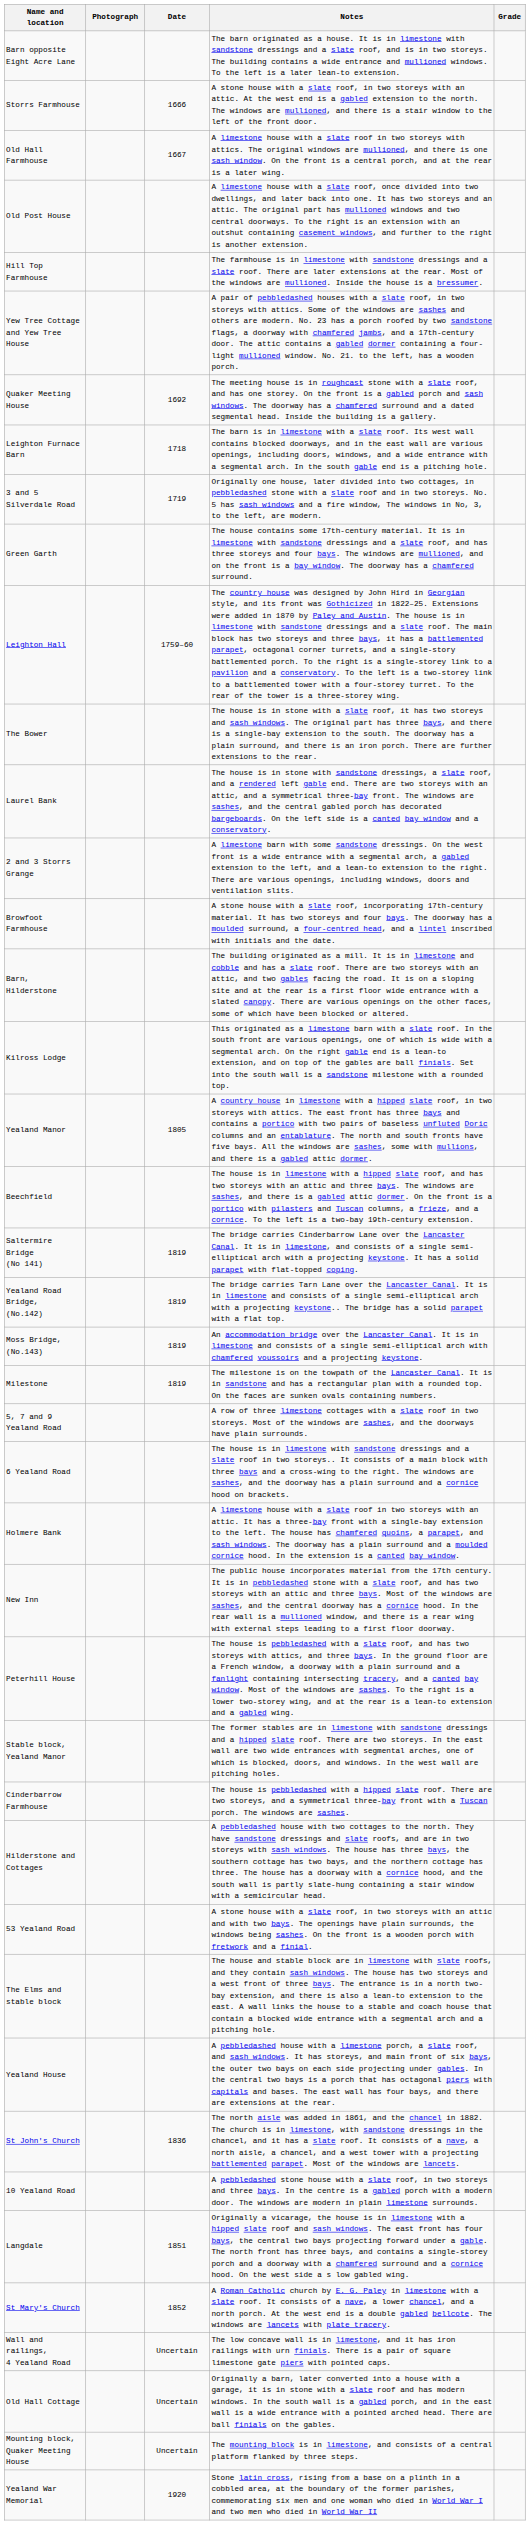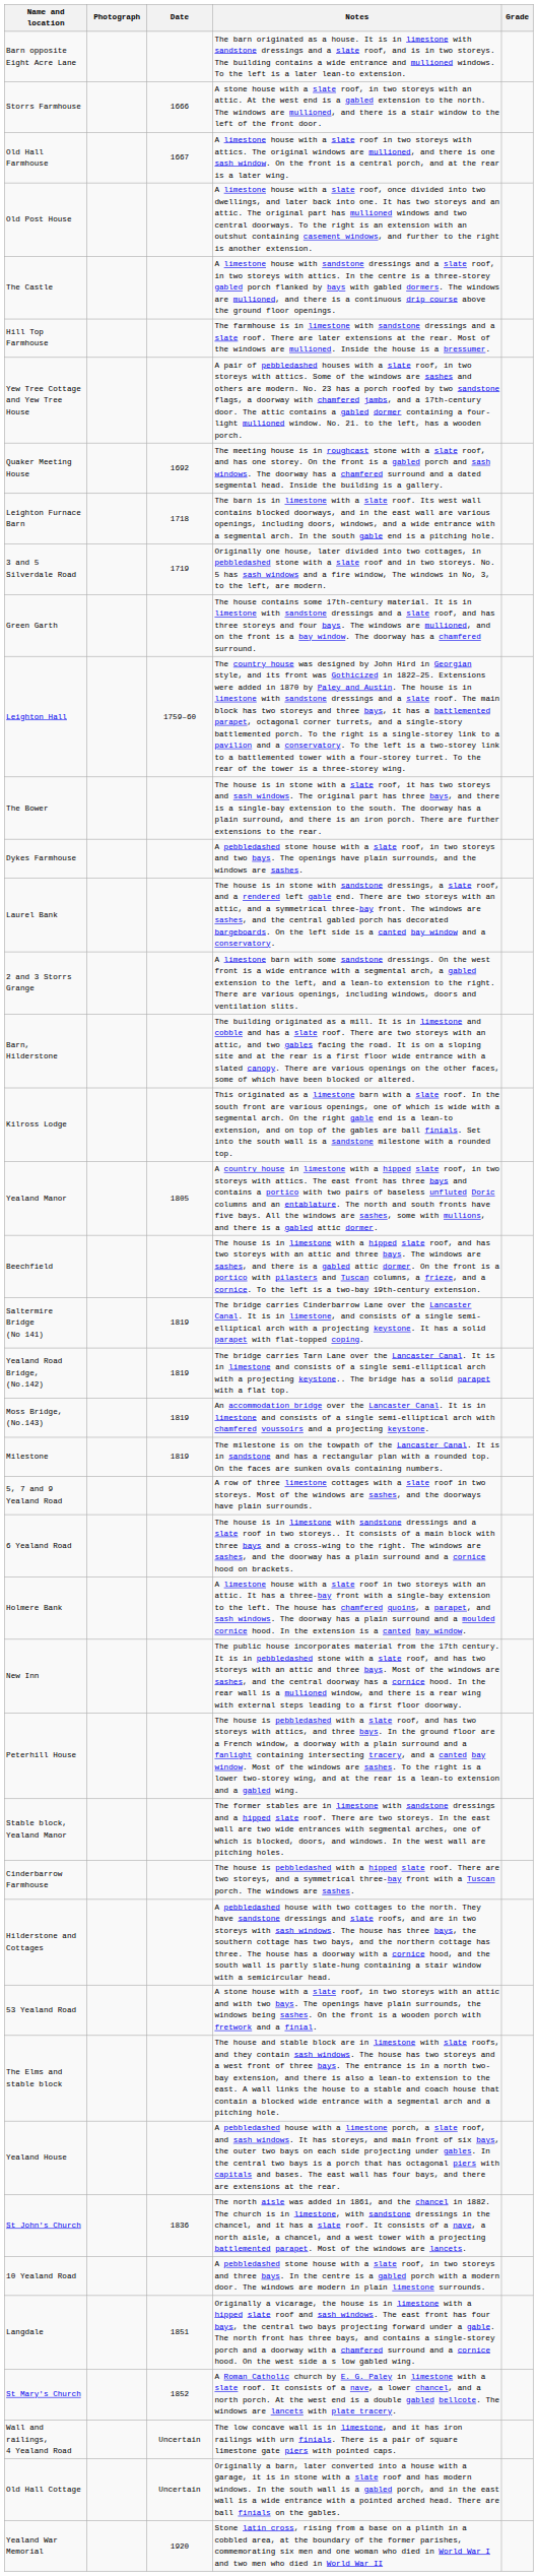+ row: The Castle | A limestone house with sandstone dressings and a slate roof, in two storeys with attics. In the centre is a three-storey gabled porch flanked by bays with gabled dormers. The windows are mullioned, and there is a continuous drip course above the ground floor openings.
+ row: Dykes Farmhouse | A pebbledashed stone house with a slate roof, in two storeys and two bays. The openings have plain surrounds, and the windows are sashes.
- row: Browfoot Farmhouse | A stone house with a slate roof, incorporating 17th-century material. It has two storeys and four bays. The doorway has a moulded surround, a four-centred head, and a lintel inscribed with initials and the date.
- row: Mounting block, Quaker Meeting House | Uncertain | The mounting block is in limestone, and consists of a central platform flanked by three steps.
